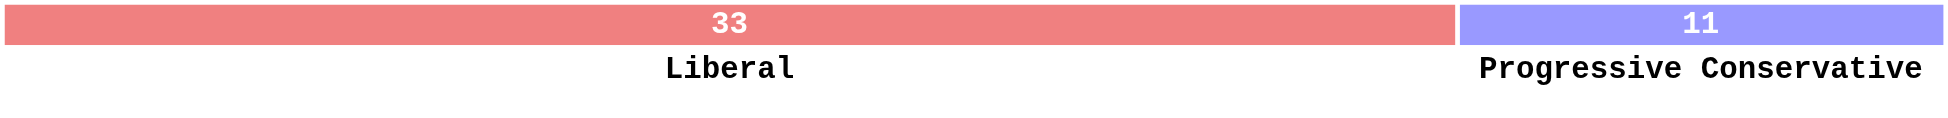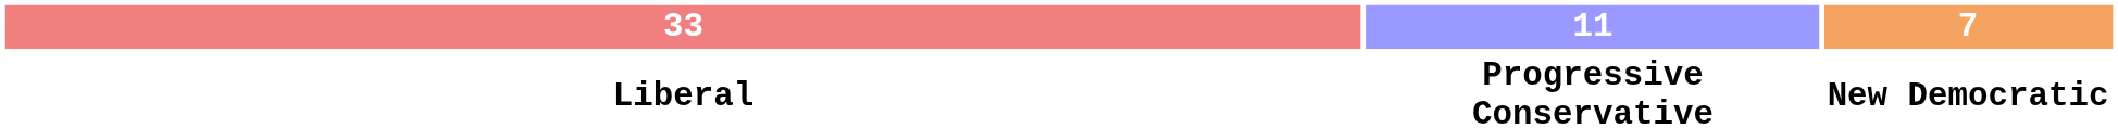+ column: 7 | New Democratic
